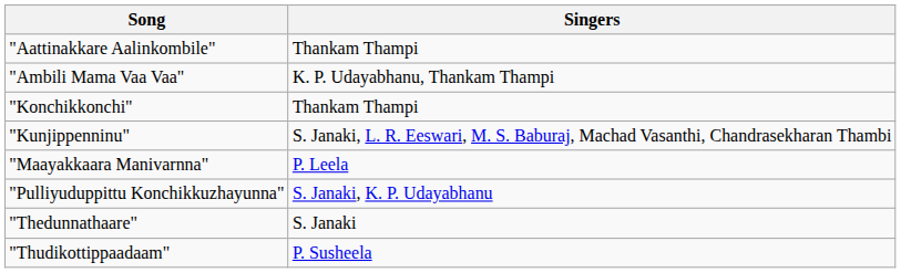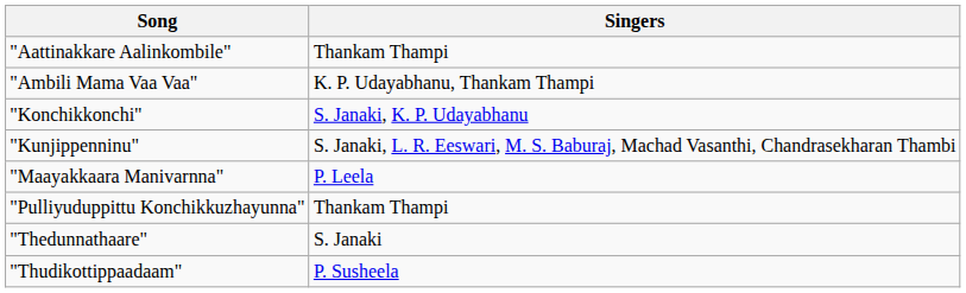"Konchikkonchi" | Singers: Thankam Thampi -> S. Janaki, K. P. Udayabhanu
"Pulliyuduppittu Konchikkuzhayunna" | Singers: S. Janaki, K. P. Udayabhanu -> Thankam Thampi
